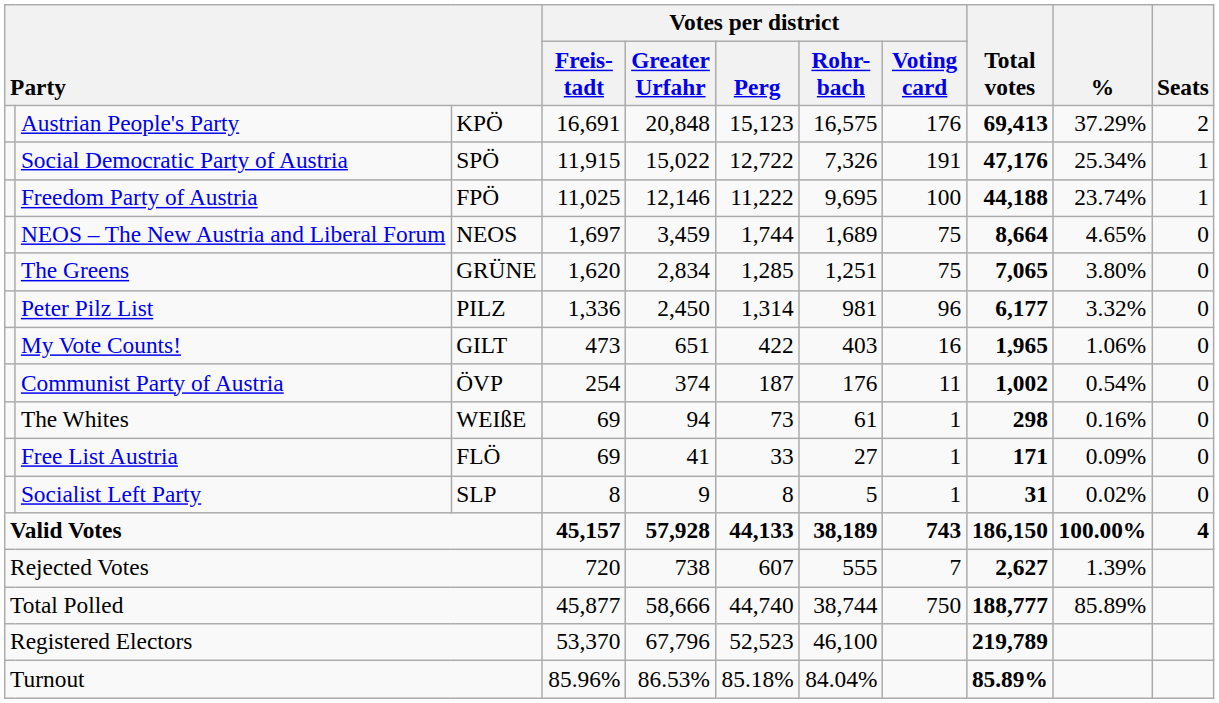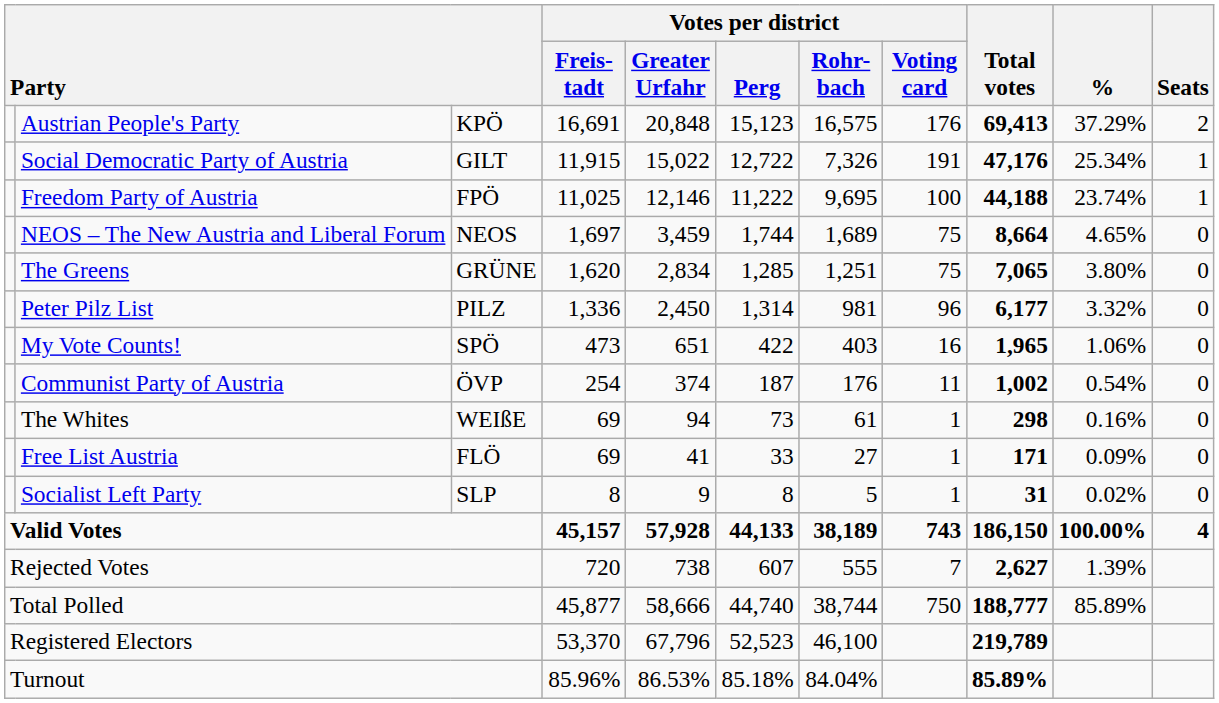Social Democratic Party of Austria | column 3: SPÖ -> GILT
My Vote Counts! | column 3: GILT -> SPÖ
